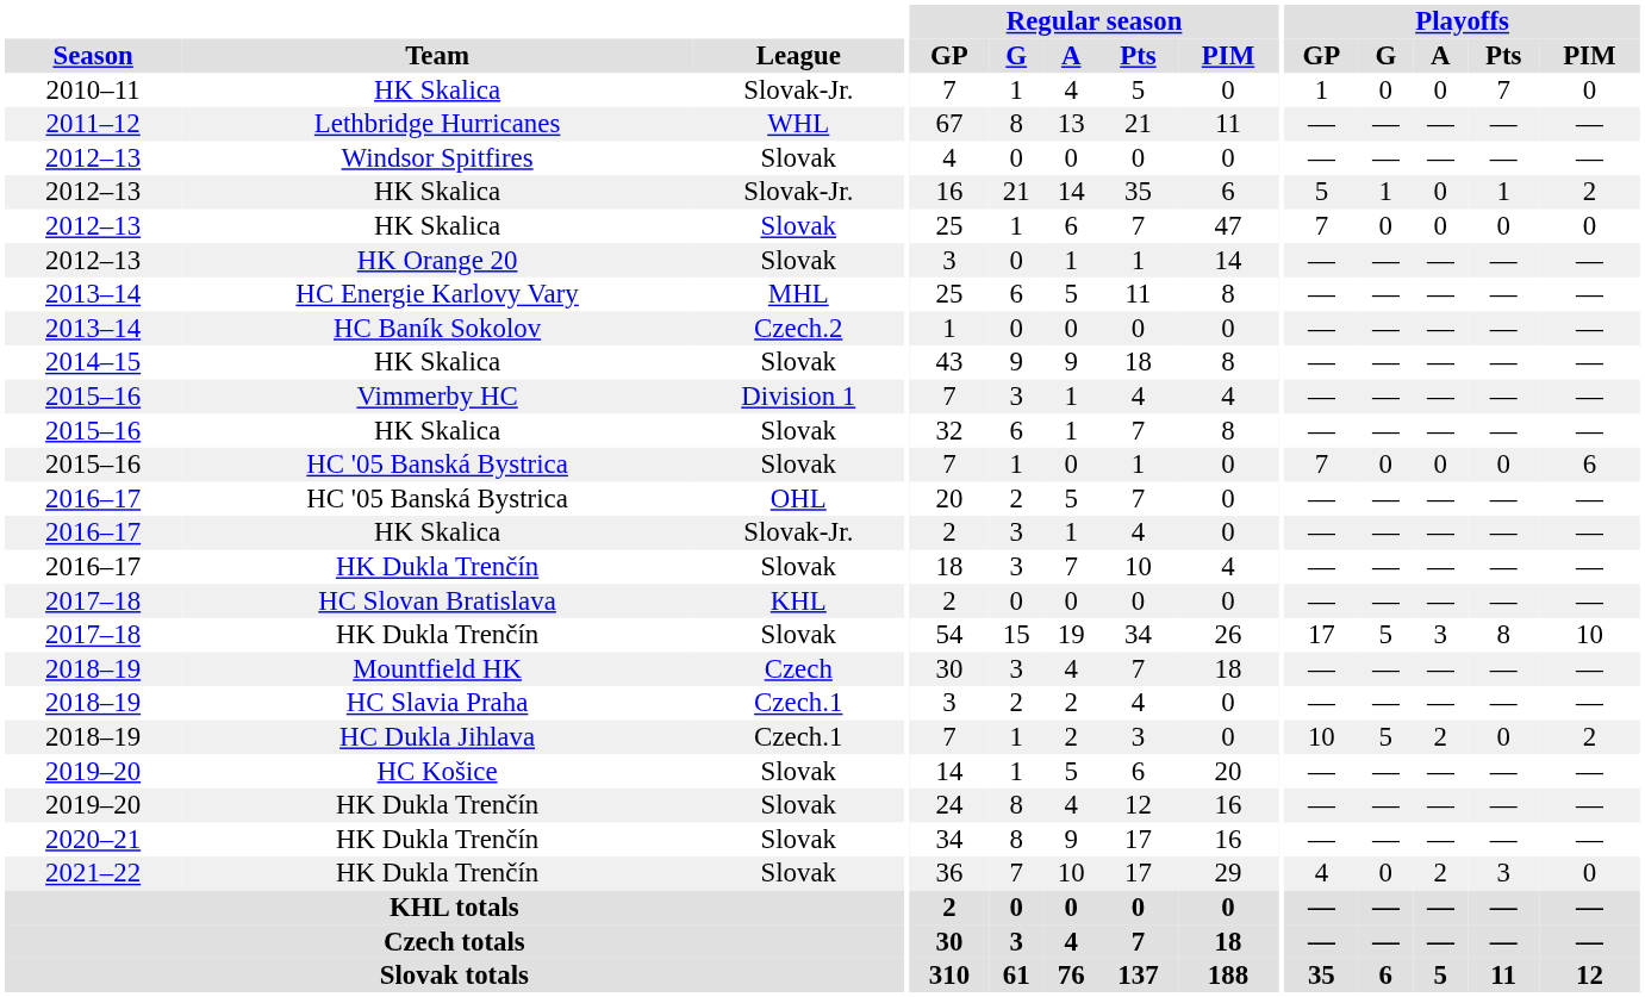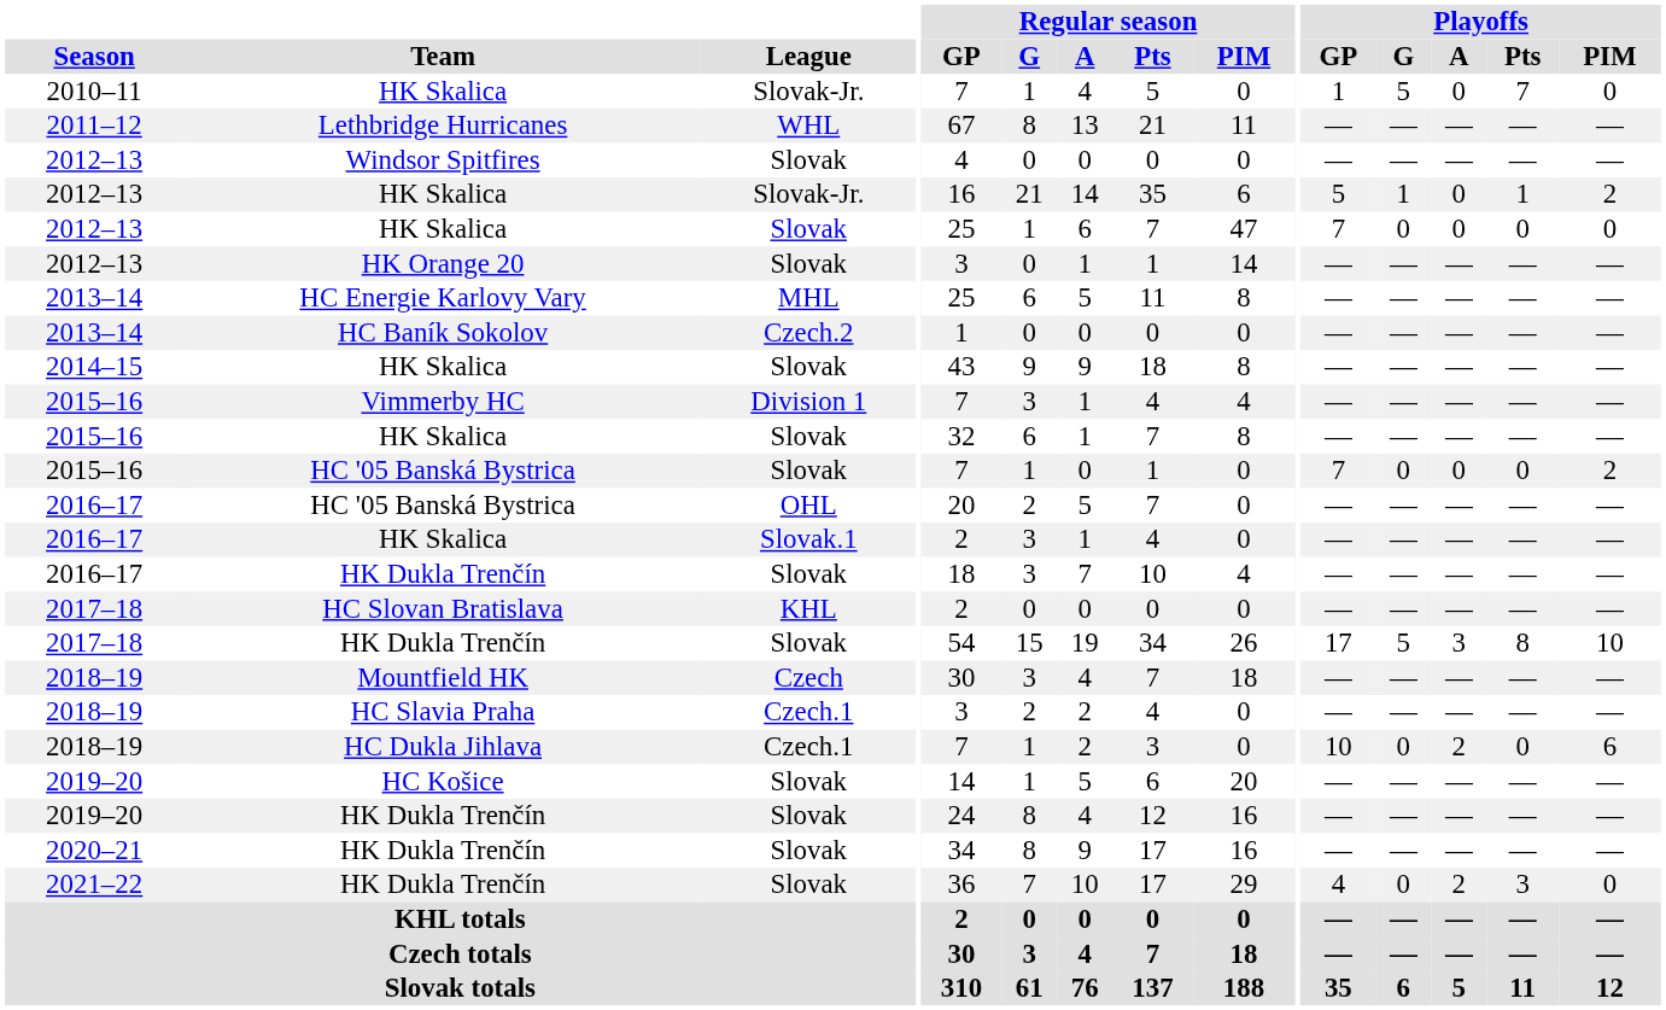2010–11 / HK Skalica | Playoffs / G: 0 -> 5
2015–16 / HC '05 Banská Bystrica | Playoffs / PIM: 6 -> 2
2016–17 / HK Skalica | League: Slovak-Jr. -> Slovak.1
HC Dukla Jihlava | Playoffs / G: 5 -> 0
HC Dukla Jihlava | Playoffs / PIM: 2 -> 6
